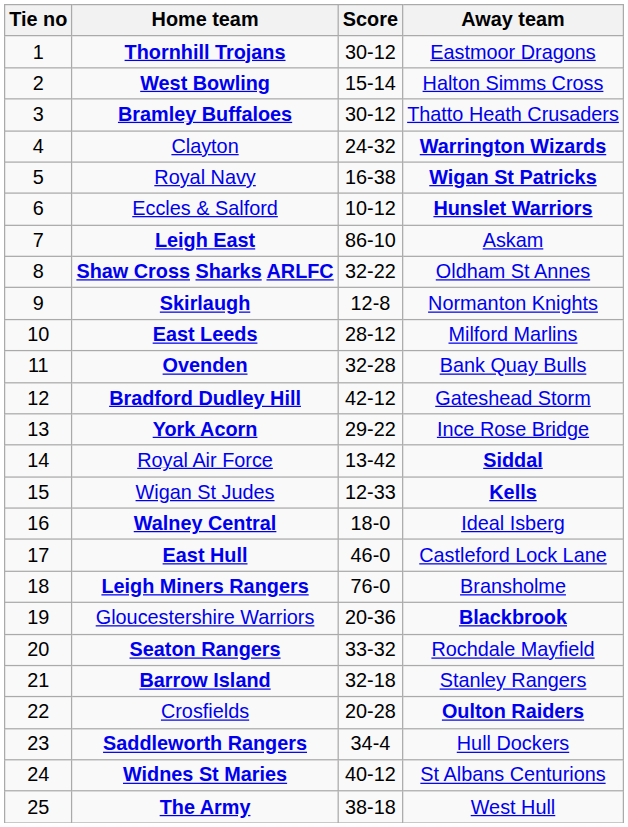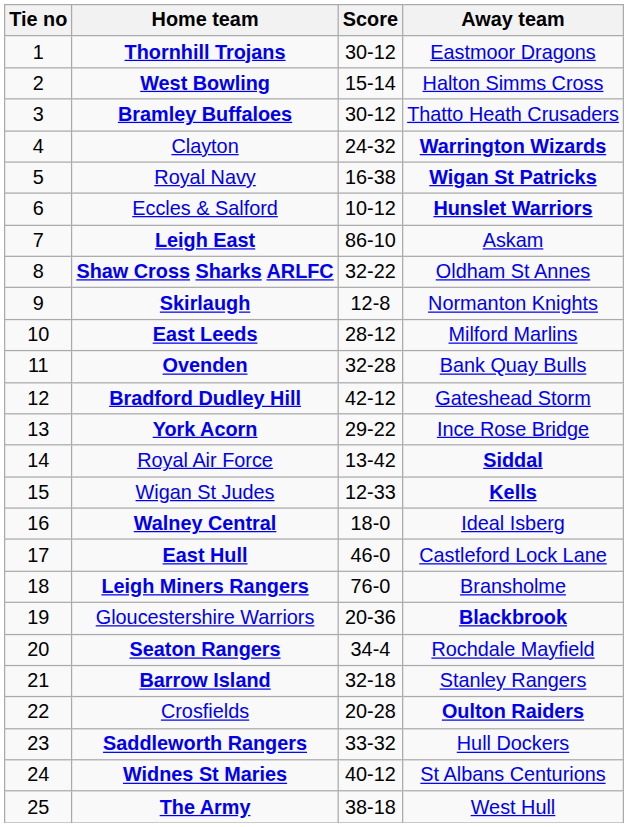Seaton Rangers | Score: 33-32 -> 34-4
Saddleworth Rangers | Score: 34-4 -> 33-32
